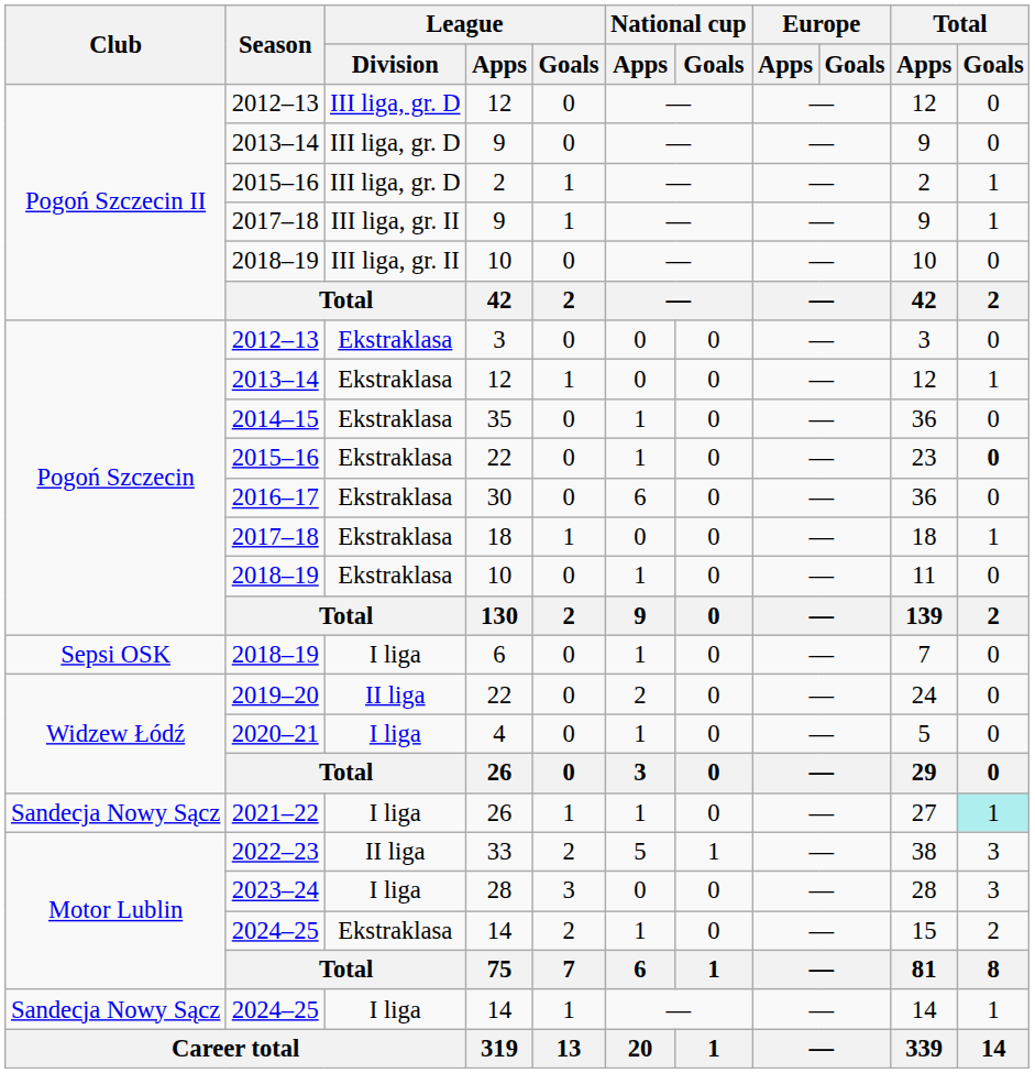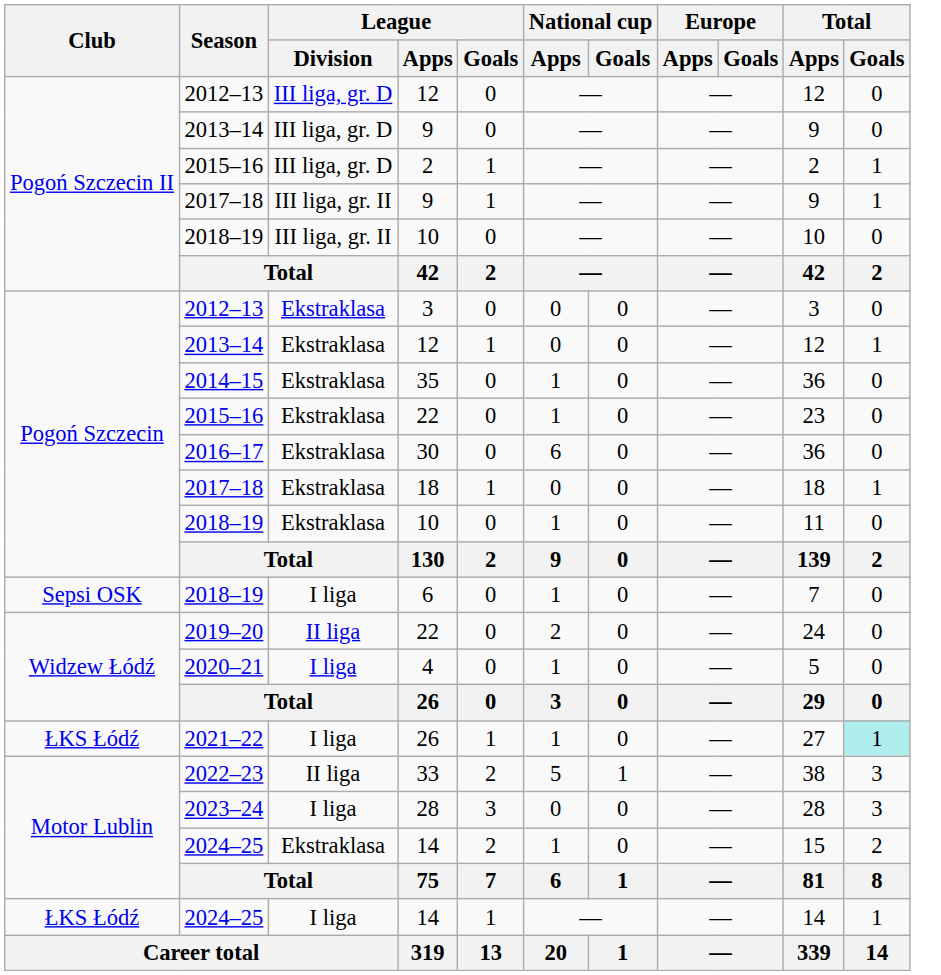Ekstraklasa / 22 | Total / Goals: bold -> normal
I liga / 26 | Club: Sandecja Nowy Sącz -> ŁKS Łódź
I liga / 14 | Club: Sandecja Nowy Sącz -> ŁKS Łódź
